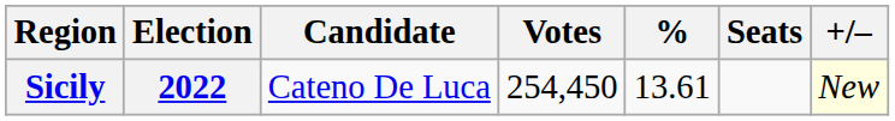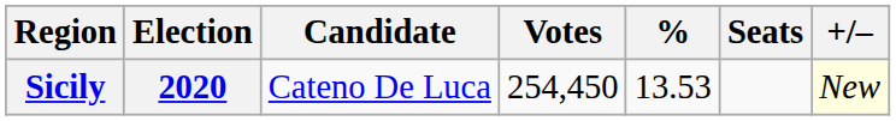Sicily | Election: 2022 -> 2020
Sicily | %: 13.61 -> 13.53
